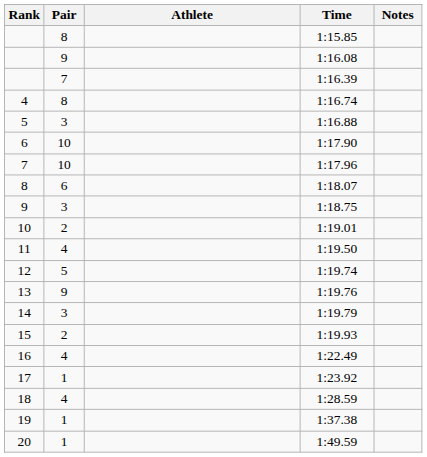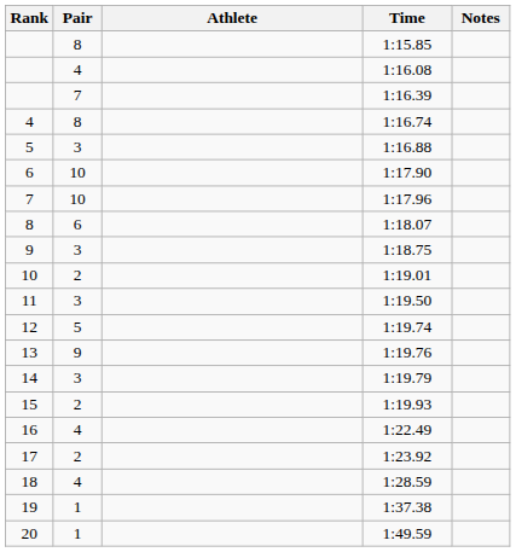1:16.08 | Pair: 9 -> 4
1:19.50 | Pair: 4 -> 3
1:23.92 | Pair: 1 -> 2
